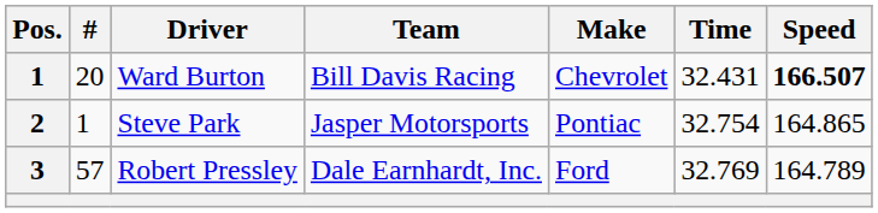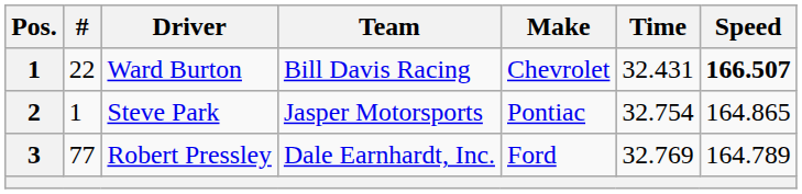Ward Burton | #: 20 -> 22
Robert Pressley | #: 57 -> 77
